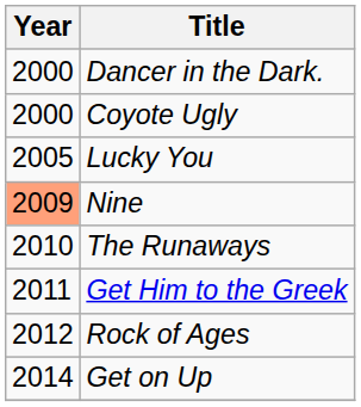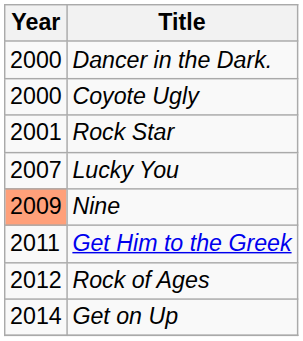+ row: 2001 | Rock Star
Lucky You | Year: 2005 -> 2007
- row: 2010 | The Runaways
